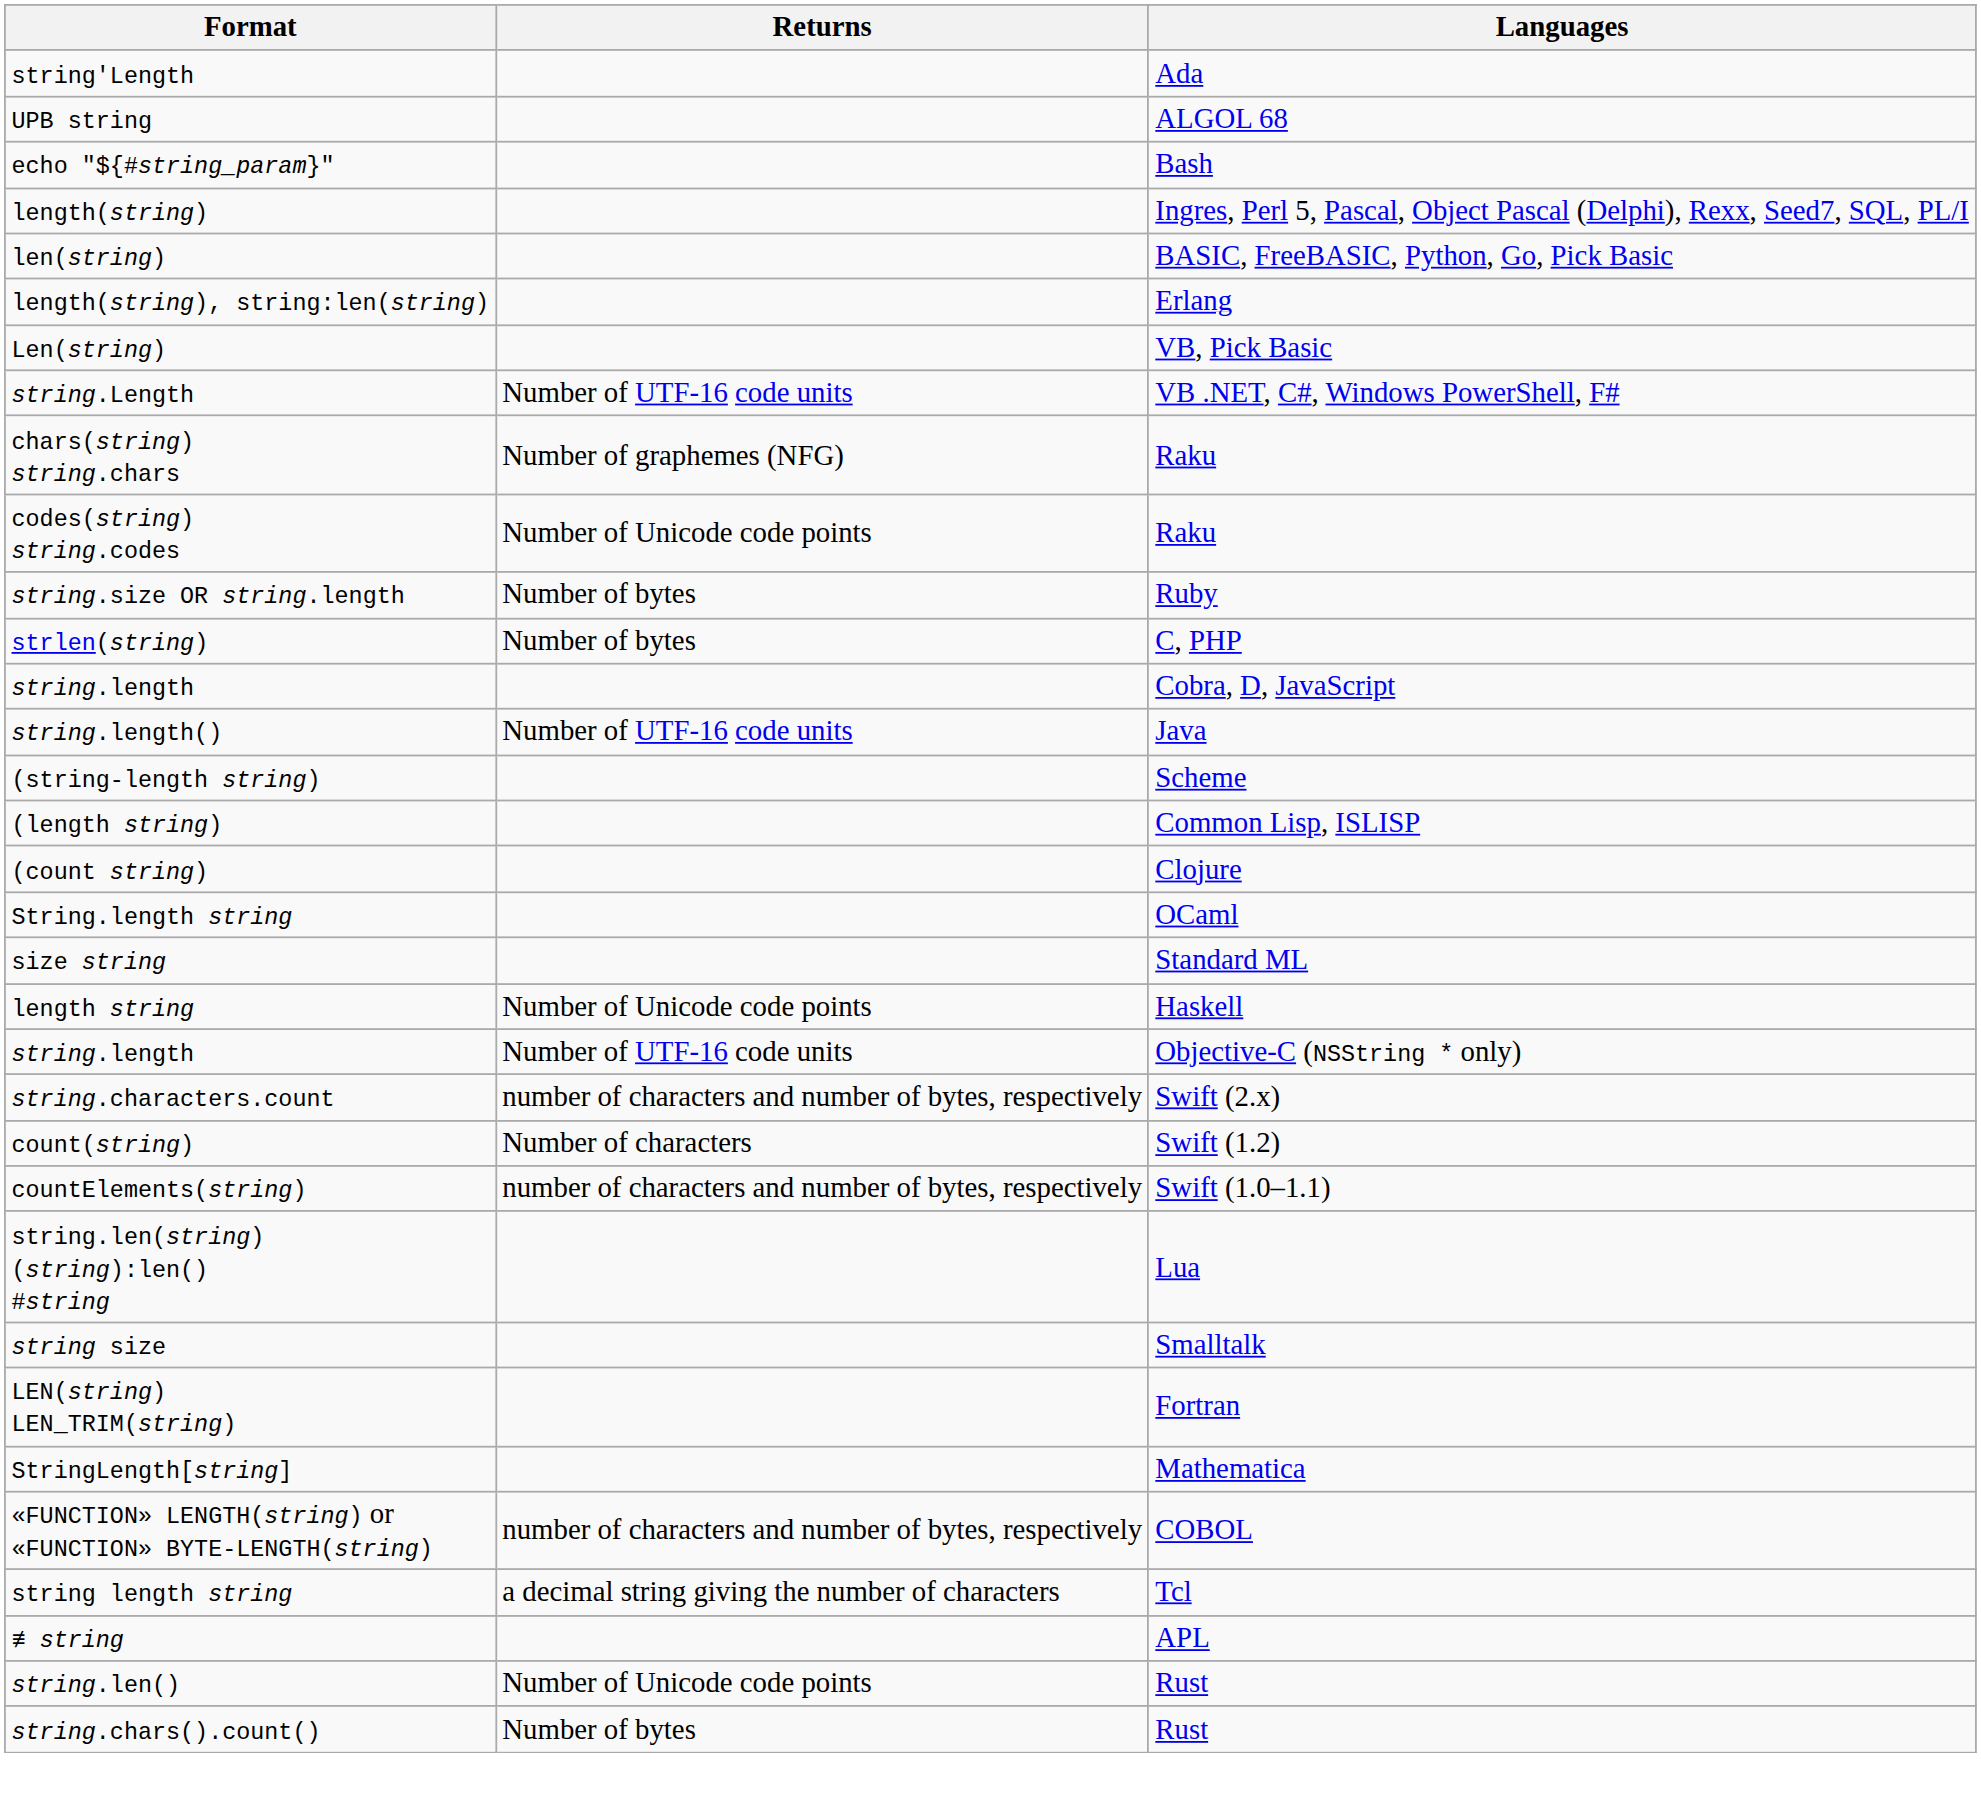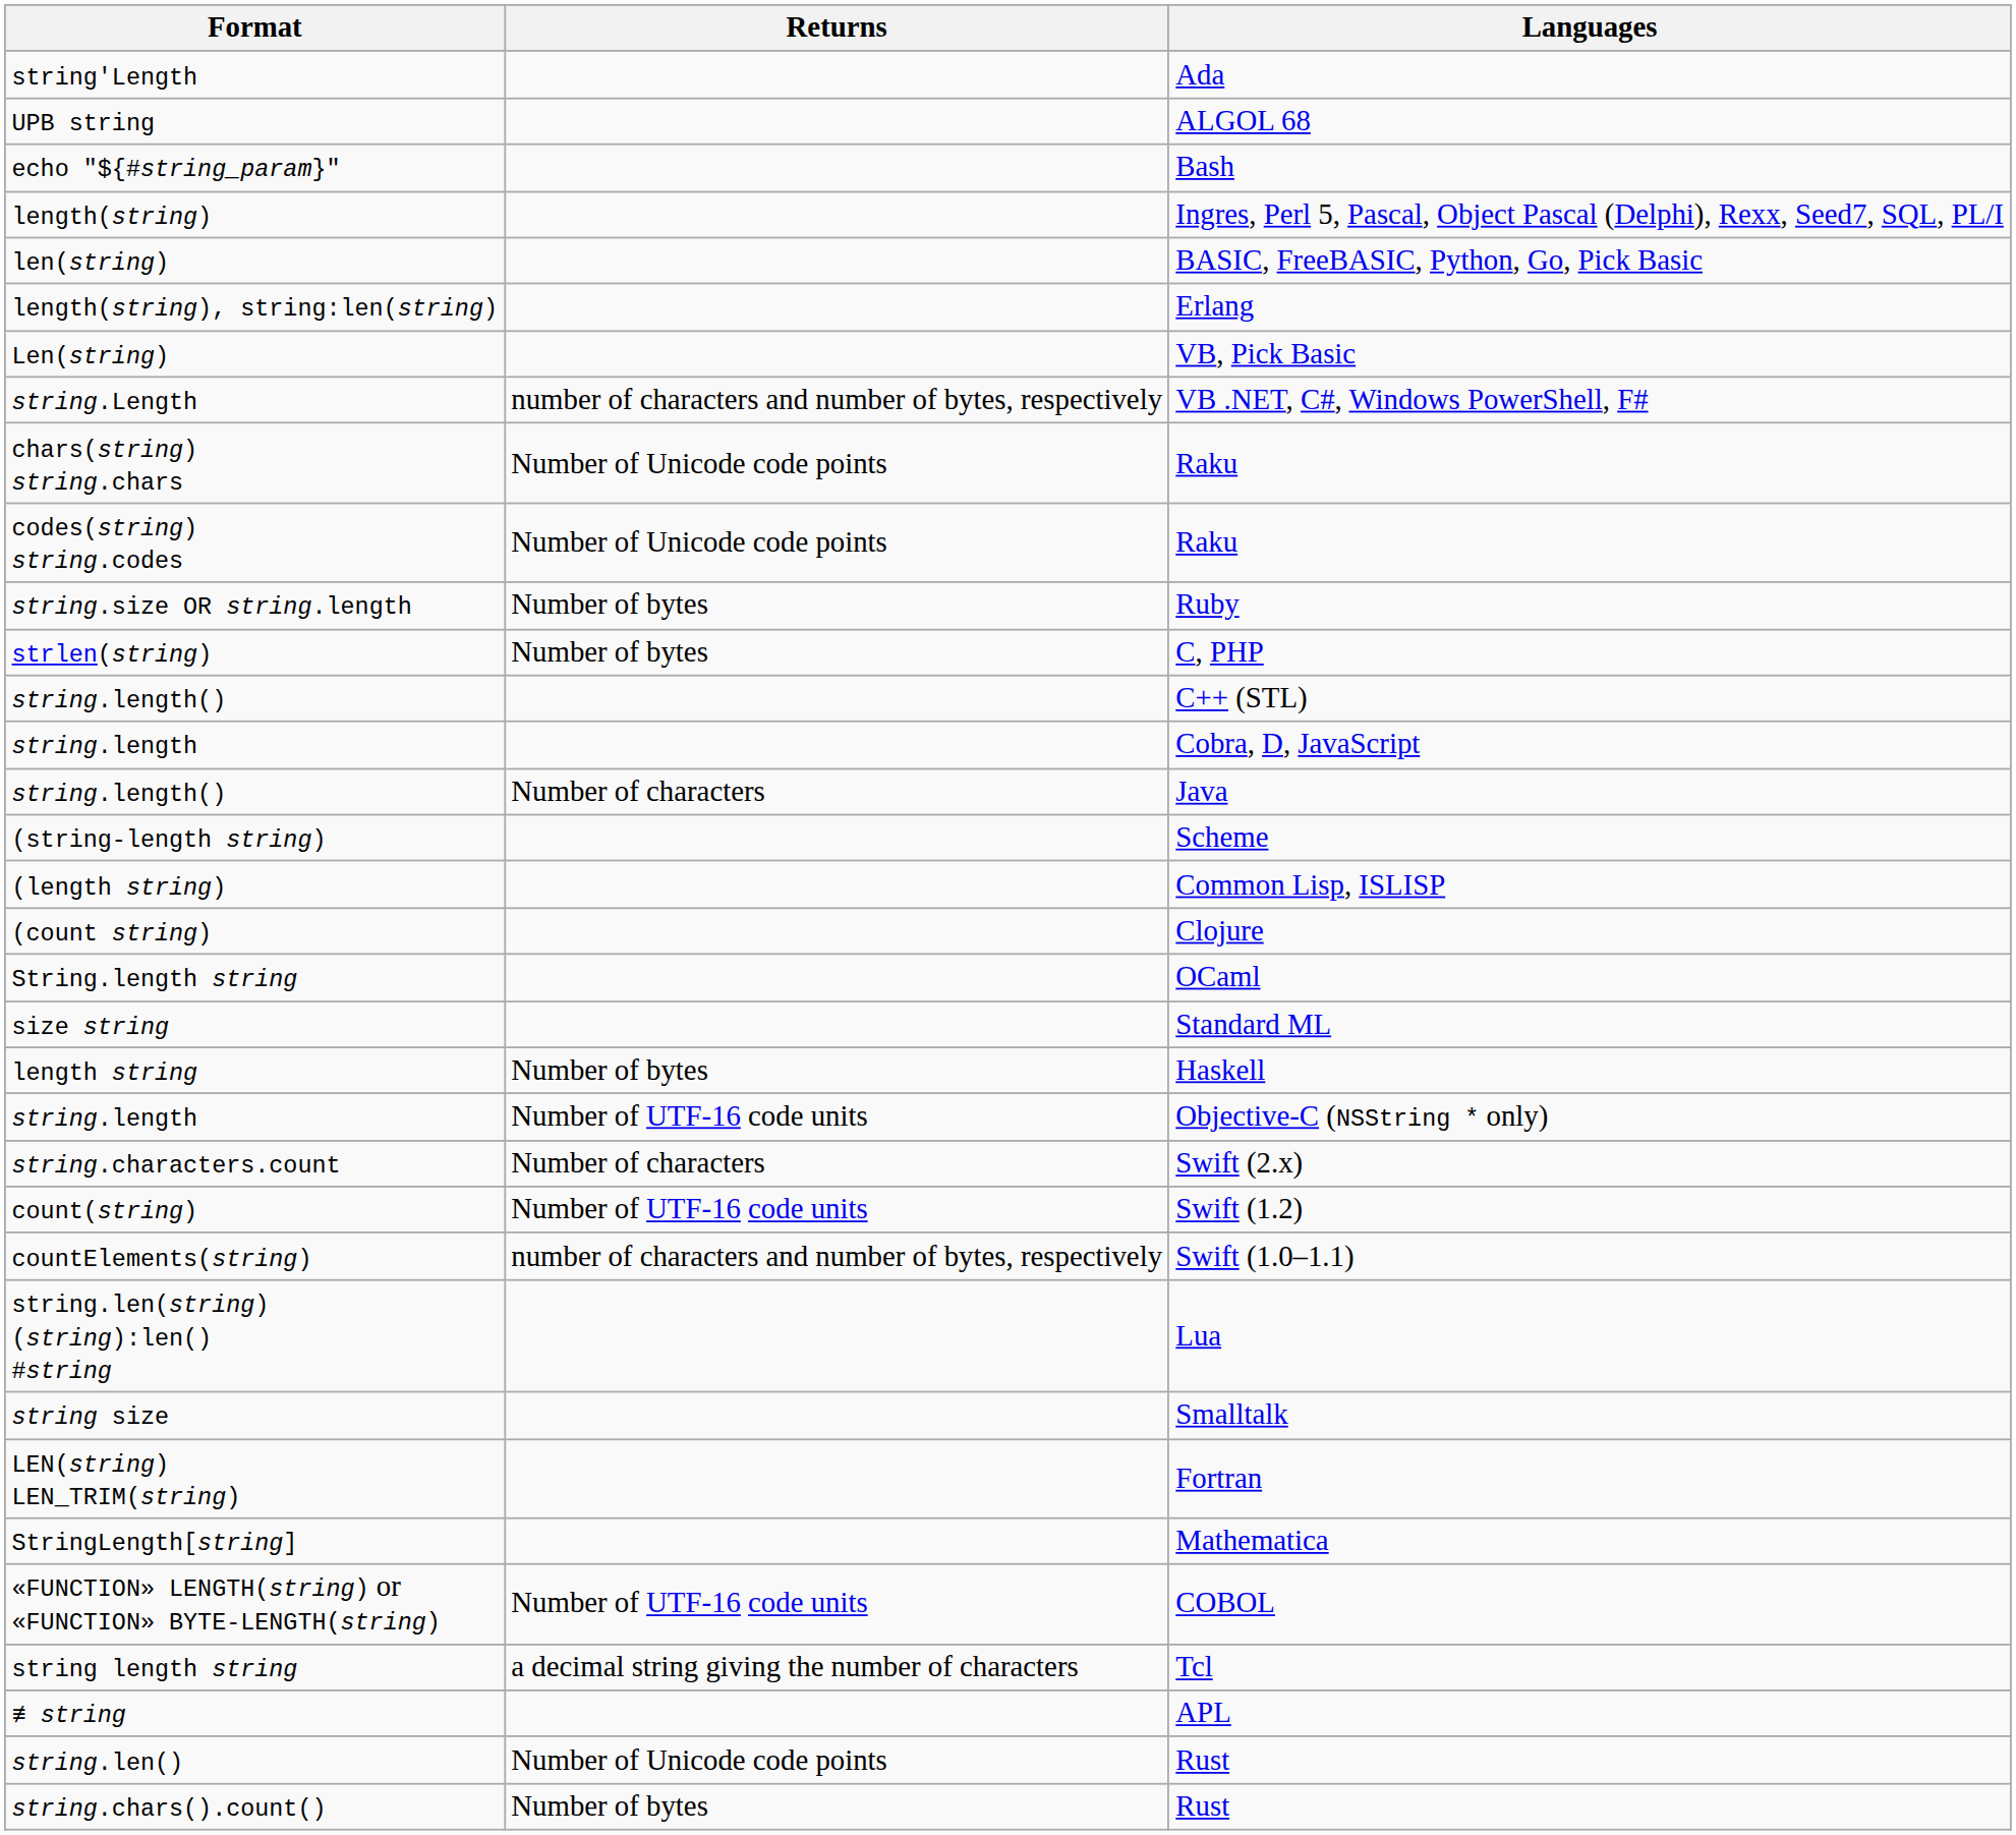string.Length | Returns: Number of UTF-16 code units -> number of characters and number of bytes, respectively
chars(string) string.chars | Returns: Number of graphemes (NFG) -> Number of Unicode code points
+ row: string.length() | C++ (STL)
string.length() / Java | Returns: Number of UTF-16 code units -> Number of characters
length string | Returns: Number of Unicode code points -> Number of bytes
string.characters.count | Returns: number of characters and number of bytes, respectively -> Number of characters
count(string) | Returns: Number of characters -> Number of UTF-16 code units
«FUNCTION» LENGTH(string) or «FUNCTION» BYTE-LENGTH(string) | Returns: number of characters and number of bytes, respectively -> Number of UTF-16 code units
